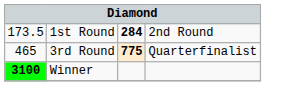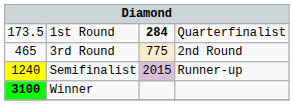1st Round | column 4: 2nd Round -> Quarterfinalist
3rd Round | column 3: bold -> normal
3rd Round | column 4: Quarterfinalist -> 2nd Round
+ row: 1240 | Semifinalist | 2015 | Runner-up
